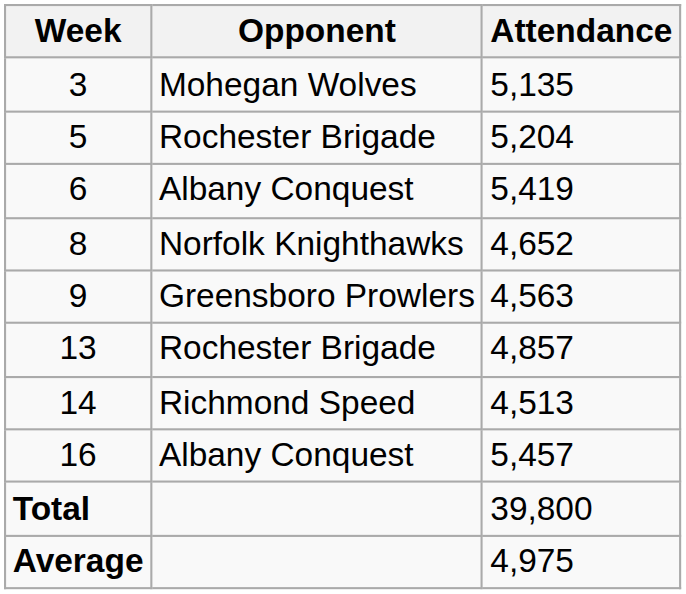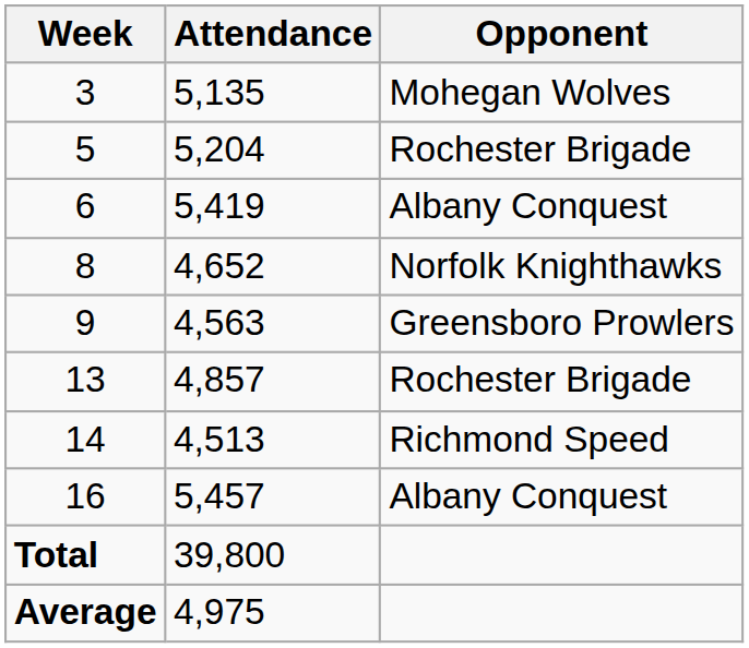columns swapped: Opponent <-> Attendance
